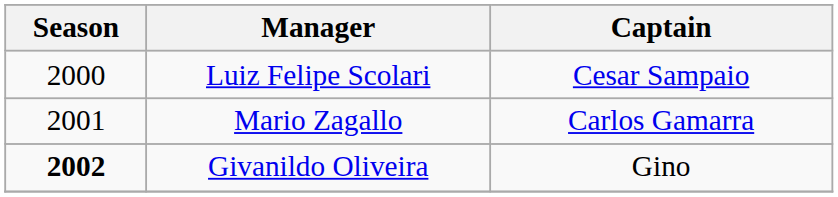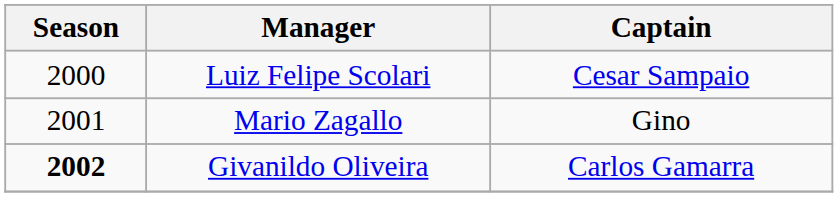Mario Zagallo | Captain: Carlos Gamarra -> Gino
Givanildo Oliveira | Captain: Gino -> Carlos Gamarra
